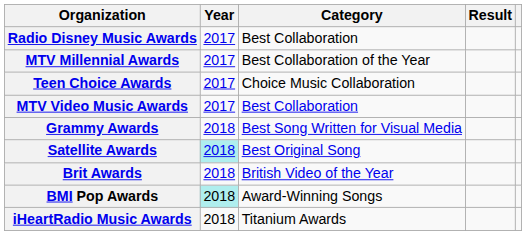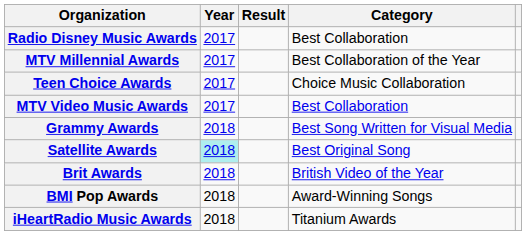columns swapped: Category <-> Result
BMI Pop Awards | Year: paleturquoise background -> no background
